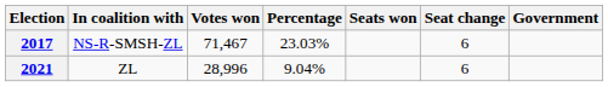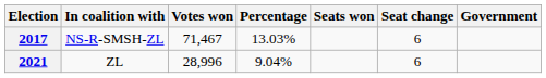2017 | Percentage: 23.03% -> 13.03%
